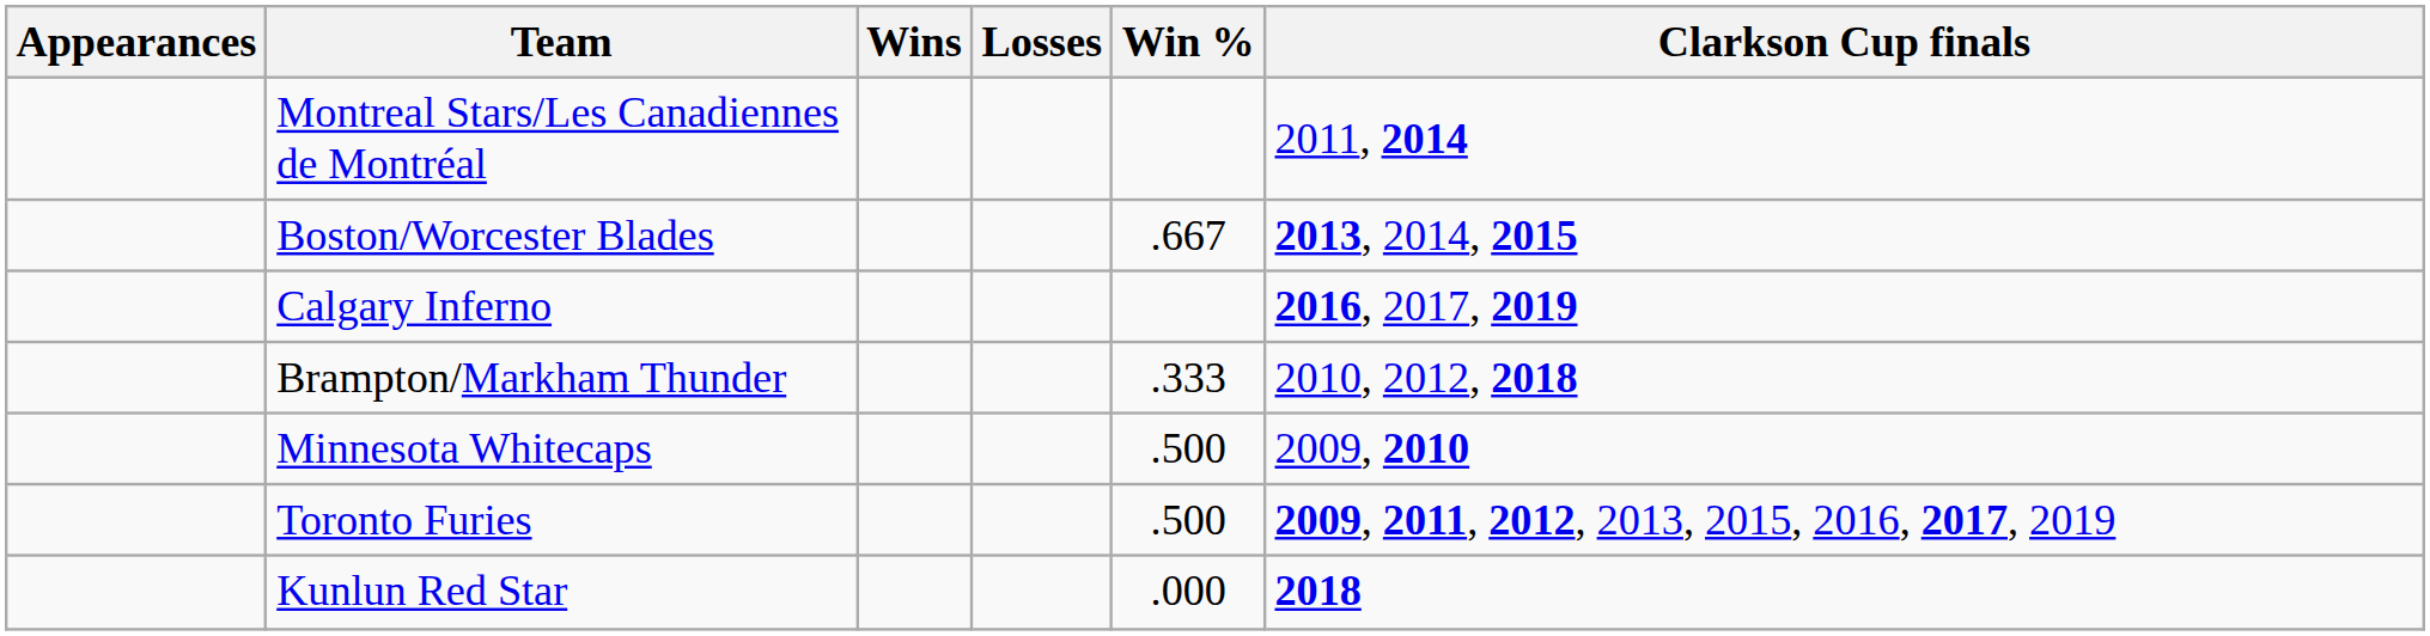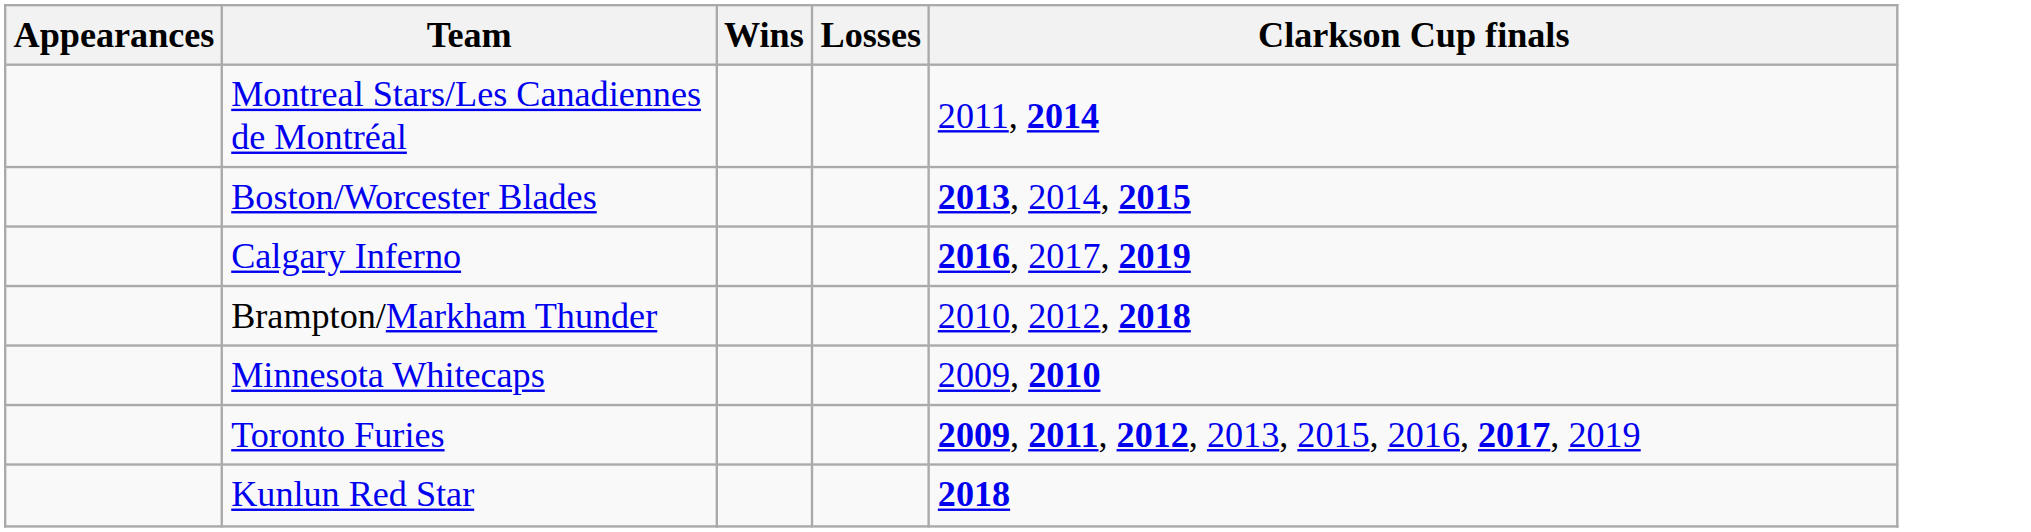- column: Win % | .667 | .333 | .500 | .500 | .000
